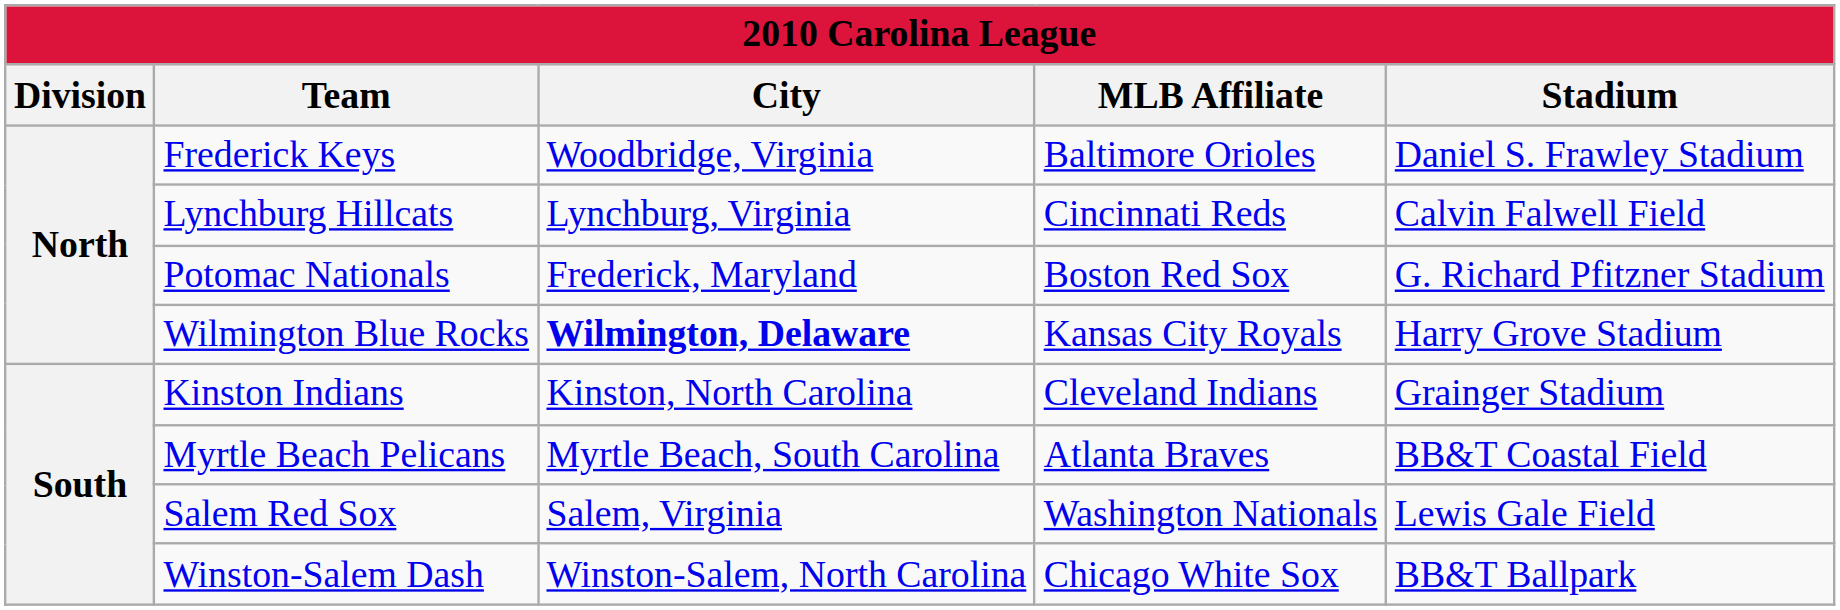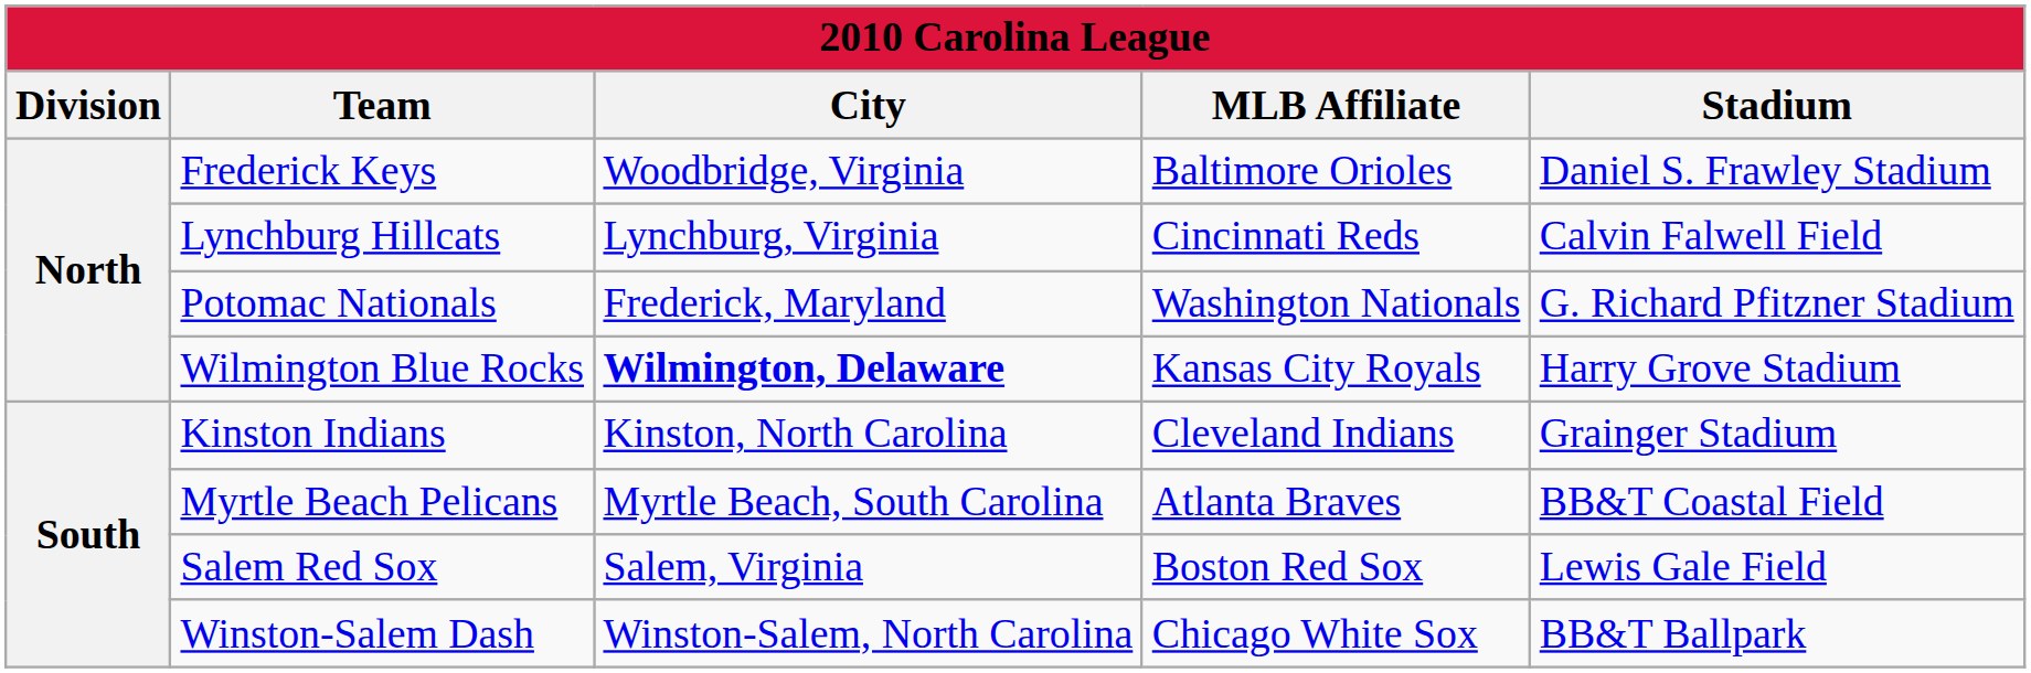Potomac Nationals | MLB Affiliate: Boston Red Sox -> Washington Nationals
Salem Red Sox | MLB Affiliate: Washington Nationals -> Boston Red Sox
